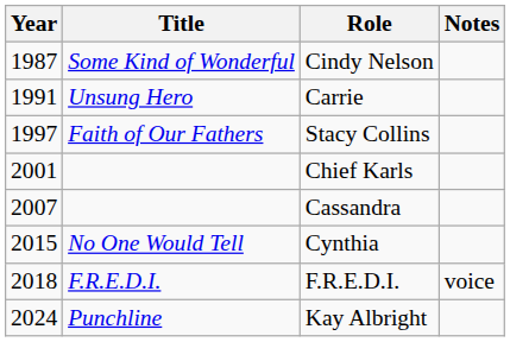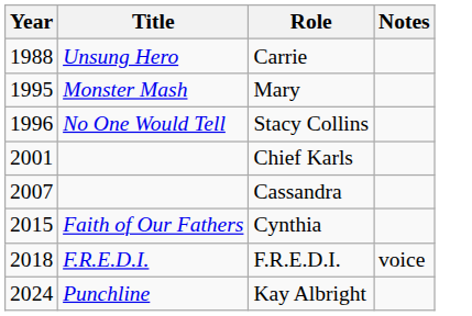- row: 1987 | Some Kind of Wonderful | Cindy Nelson
Carrie | Year: 1991 -> 1988
+ row: 1995 | Monster Mash | Mary
Stacy Collins | Year: 1997 -> 1996
Stacy Collins | Title: Faith of Our Fathers -> No One Would Tell
Cynthia | Title: No One Would Tell -> Faith of Our Fathers
